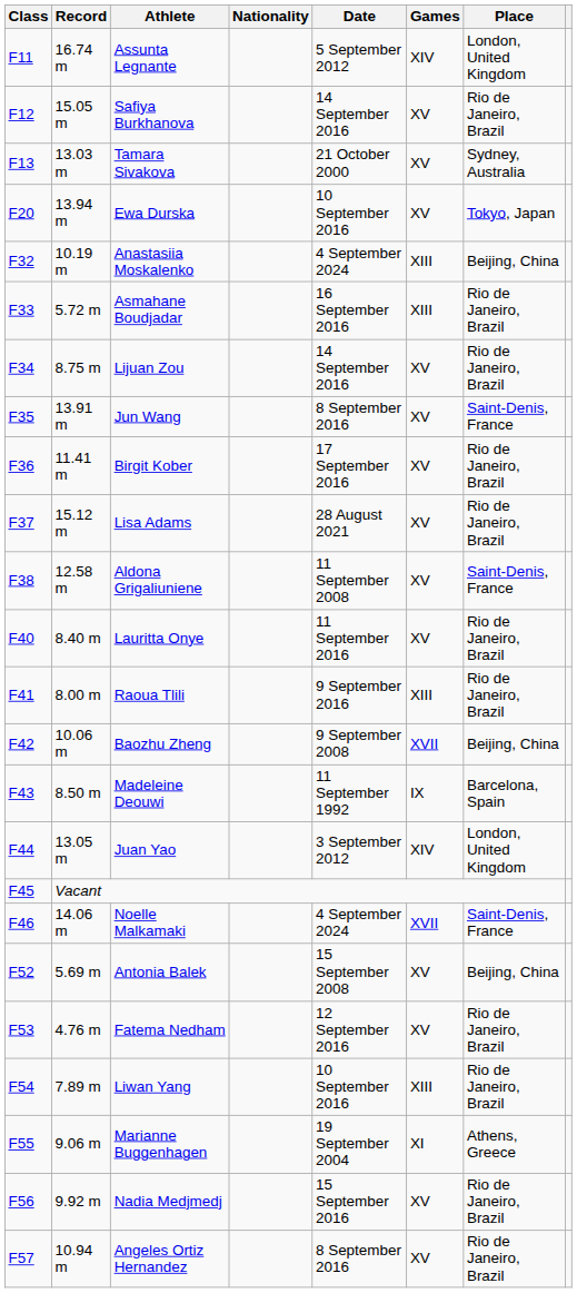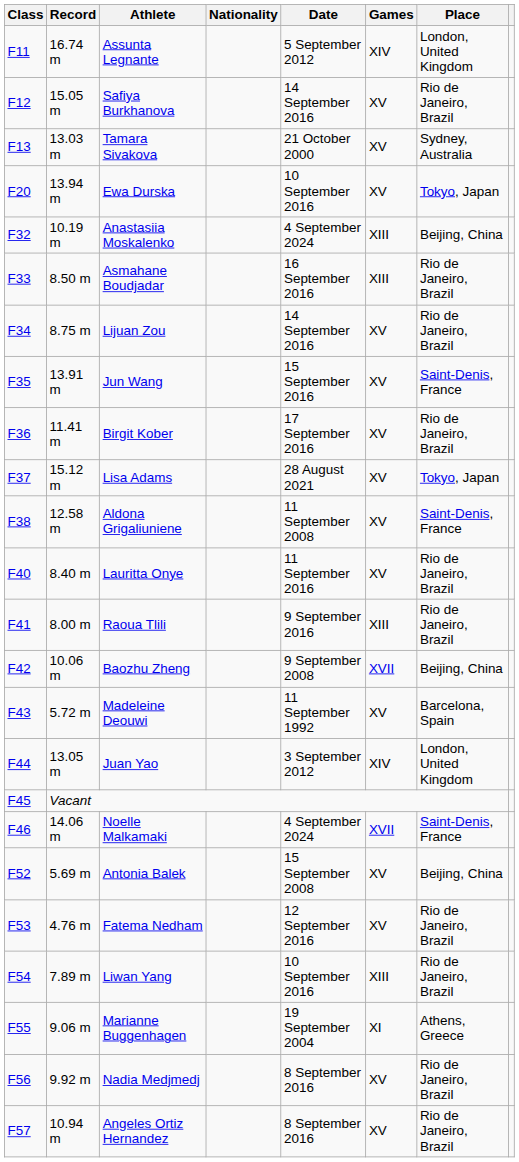Asmahane Boudjadar | Record: 5.72 m -> 8.50 m
Jun Wang | Date: 8 September 2016 -> 15 September 2016
Lisa Adams | Place: Rio de Janeiro, Brazil -> Tokyo, Japan
Madeleine Deouwi | Record: 8.50 m -> 5.72 m
Madeleine Deouwi | Games: IX -> XV
Nadia Medjmedj | Date: 15 September 2016 -> 8 September 2016
